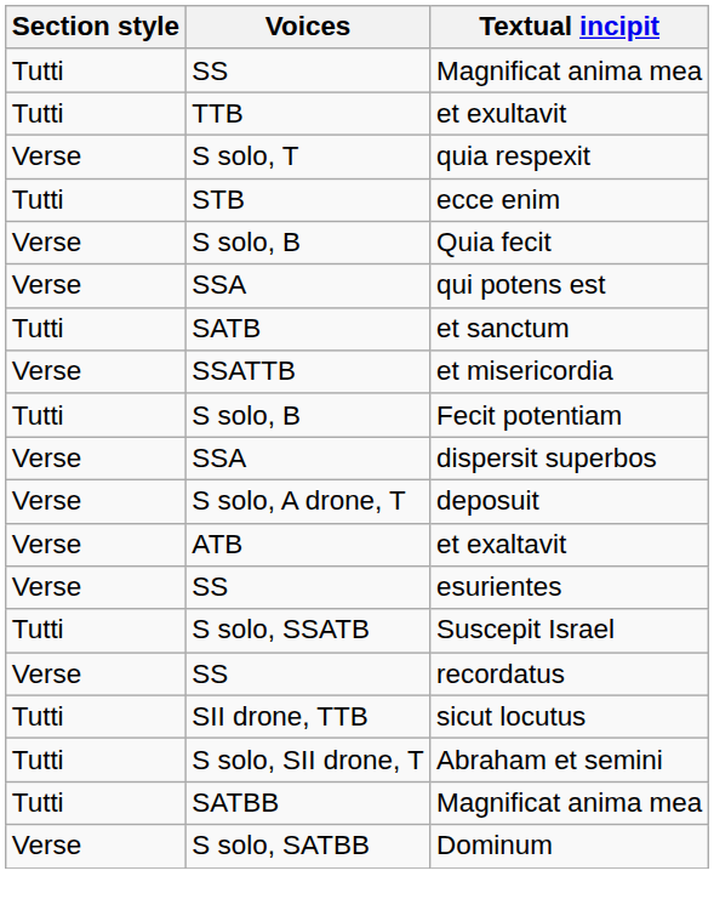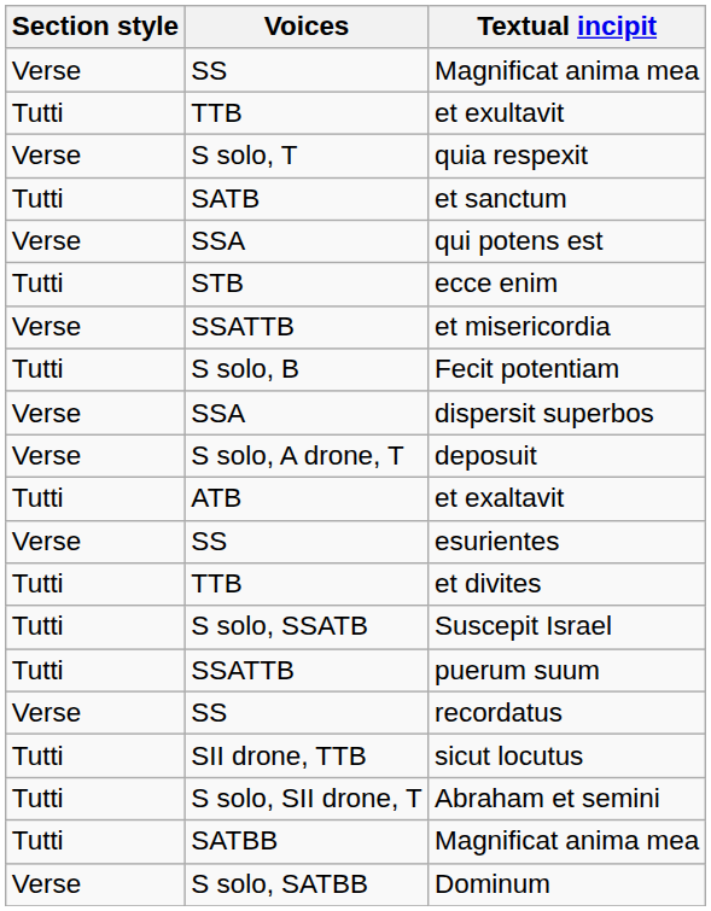SS / Magnificat anima mea | Section style: Tutti -> Verse
rows swapped: ecce enim <-> et sanctum
- row: Verse | S solo, B | Quia fecit
et exaltavit | Section style: Verse -> Tutti
+ row: Tutti | TTB | et divites
+ row: Tutti | SSATTB | puerum suum
